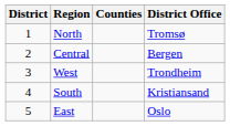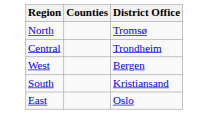- column: District | 1 | 2 | 3 | 4 | 5
Central | District Office: Bergen -> Trondheim
West | District Office: Trondheim -> Bergen
